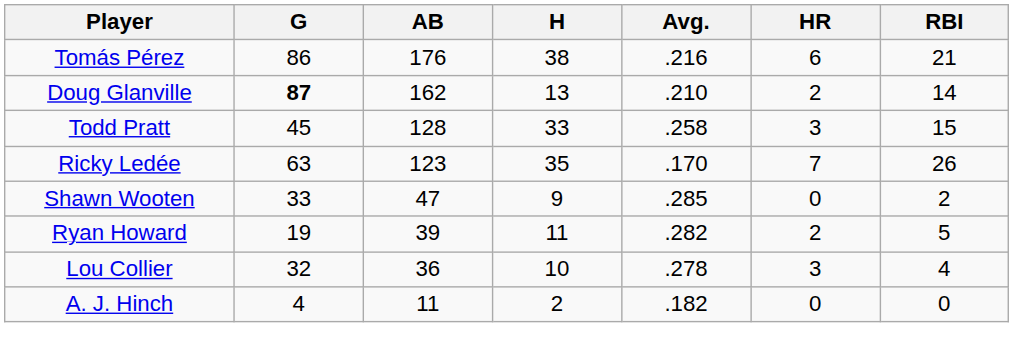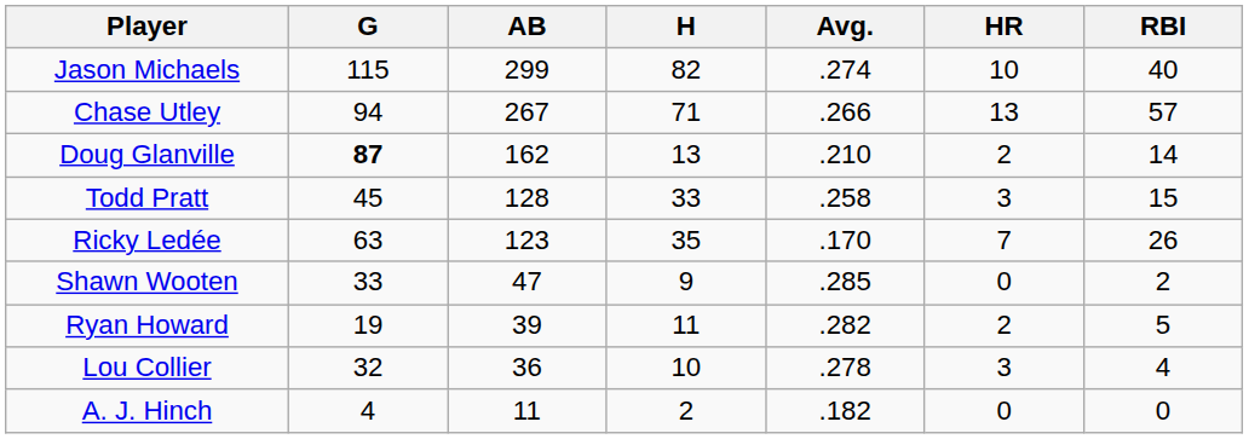+ row: Jason Michaels | 115 | 299 | 82 | .274 | 10 | 40
+ row: Chase Utley | 94 | 267 | 71 | .266 | 13 | 57
- row: Tomás Pérez | 86 | 176 | 38 | .216 | 6 | 21
